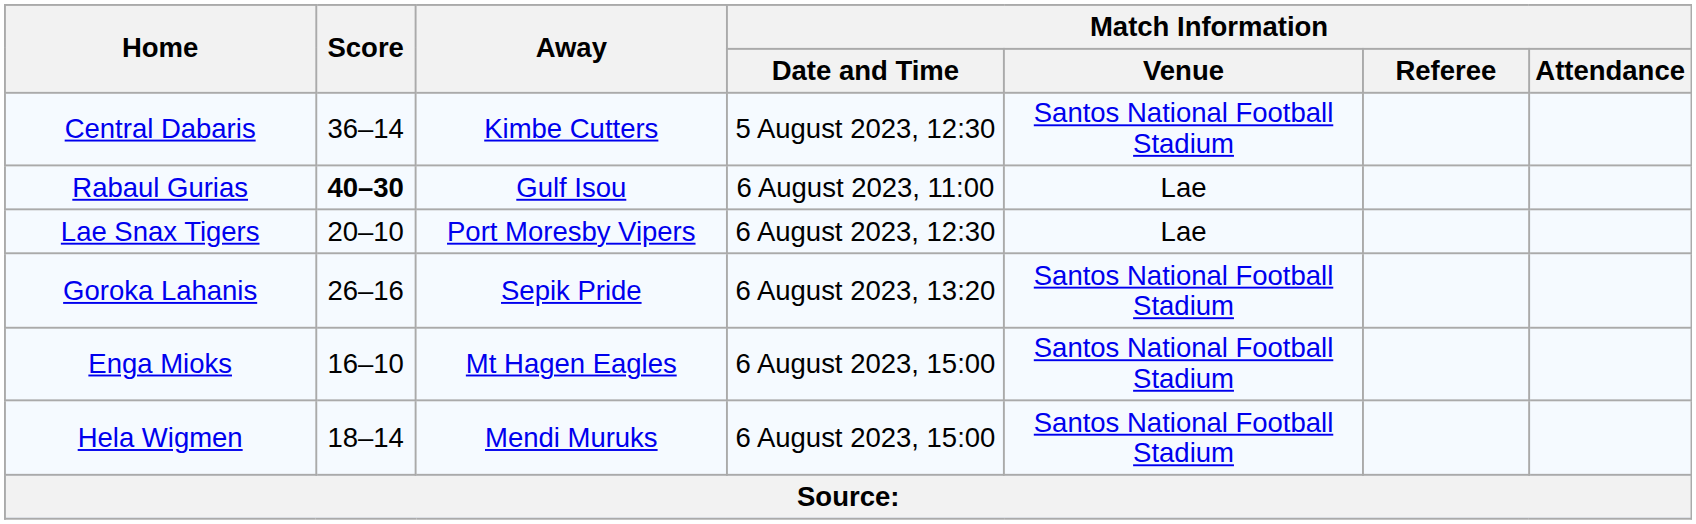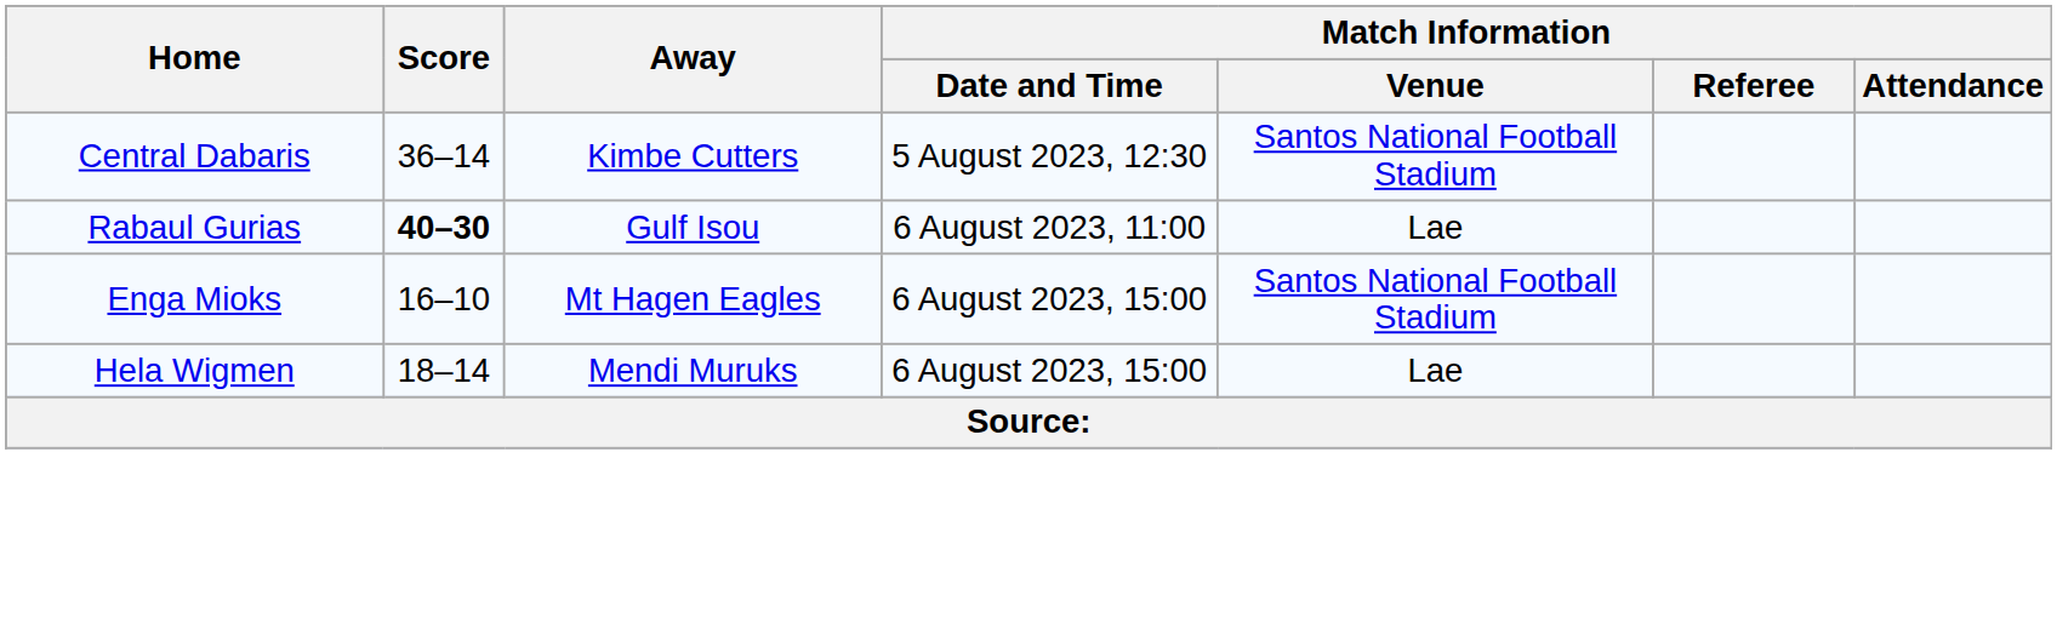- row: Lae Snax Tigers | 20–10 | Port Moresby Vipers | 6 August 2023, 12:30 | Lae
- row: Goroka Lahanis | 26–16 | Sepik Pride | 6 August 2023, 13:20 | Santos National Football Stadium
Hela Wigmen | Match Information / Venue: Santos National Football Stadium -> Lae
